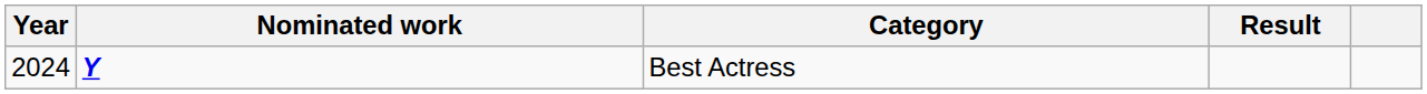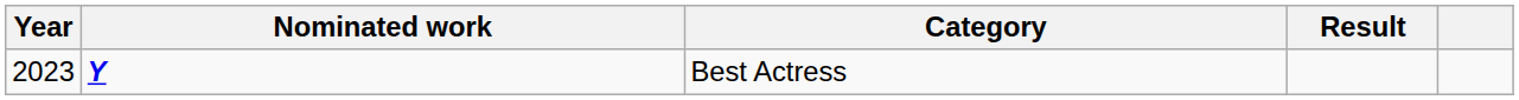Best Actress | Year: 2024 -> 2023
